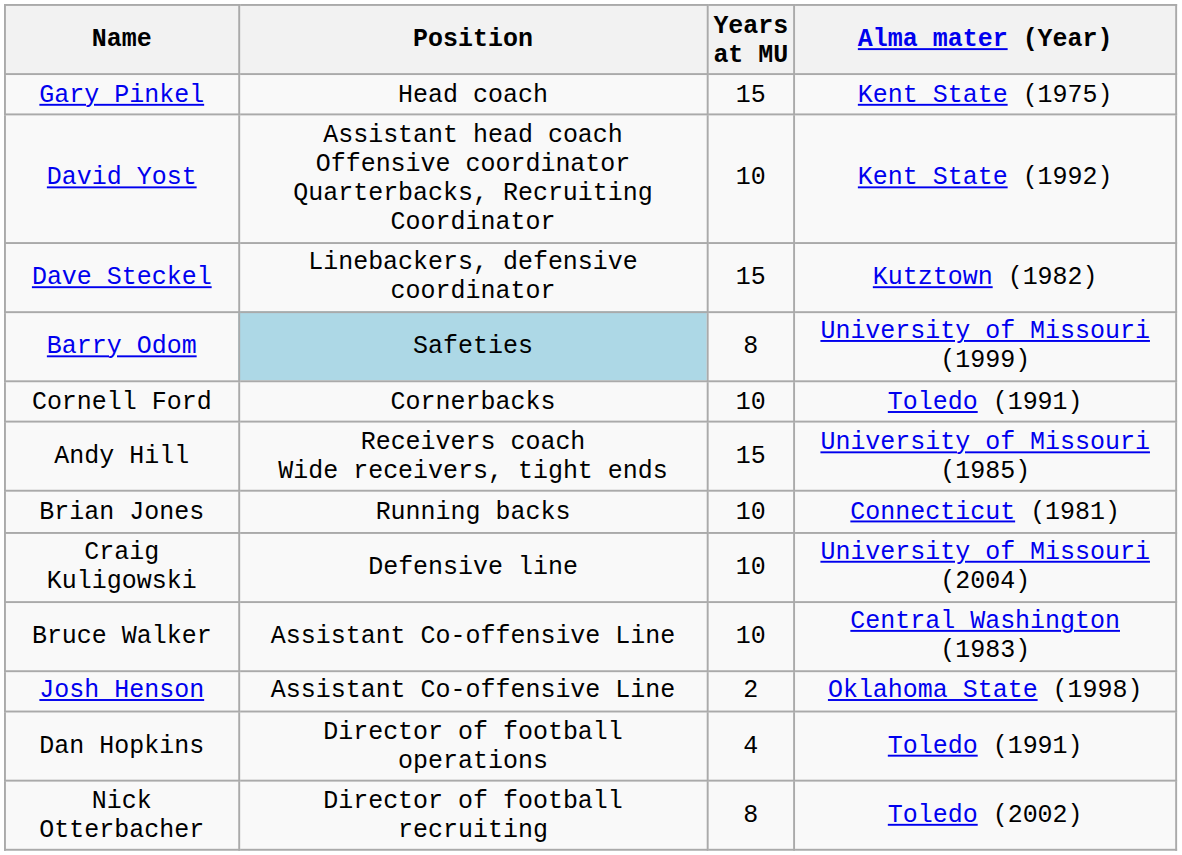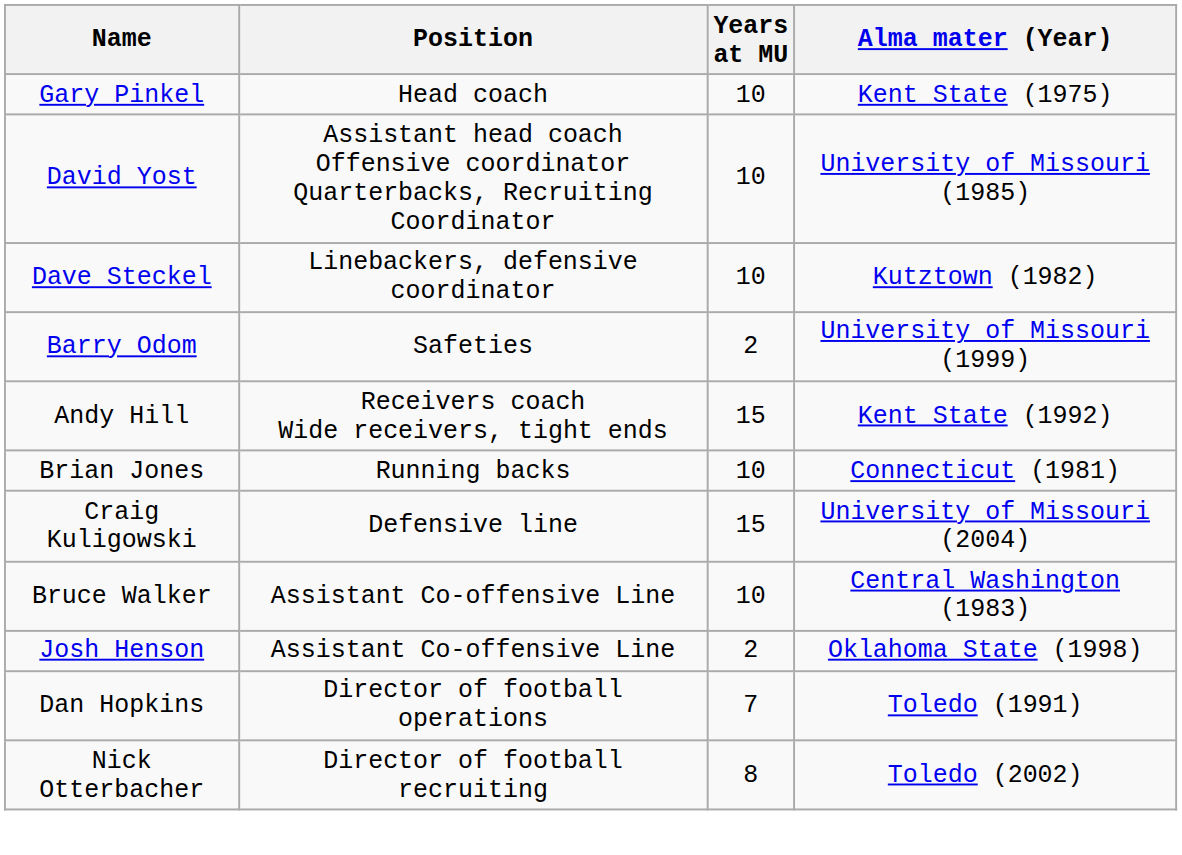Gary Pinkel | Years at MU: 15 -> 10
David Yost | Alma mater (Year): Kent State (1992) -> University of Missouri (1985)
Dave Steckel | Years at MU: 15 -> 10
Barry Odom | Position: lightblue background -> no background
Barry Odom | Years at MU: 8 -> 2
- row: Cornell Ford | Cornerbacks | 10 | Toledo (1991)
Andy Hill | Alma mater (Year): University of Missouri (1985) -> Kent State (1992)
Craig Kuligowski | Years at MU: 10 -> 15
Dan Hopkins | Years at MU: 4 -> 7
